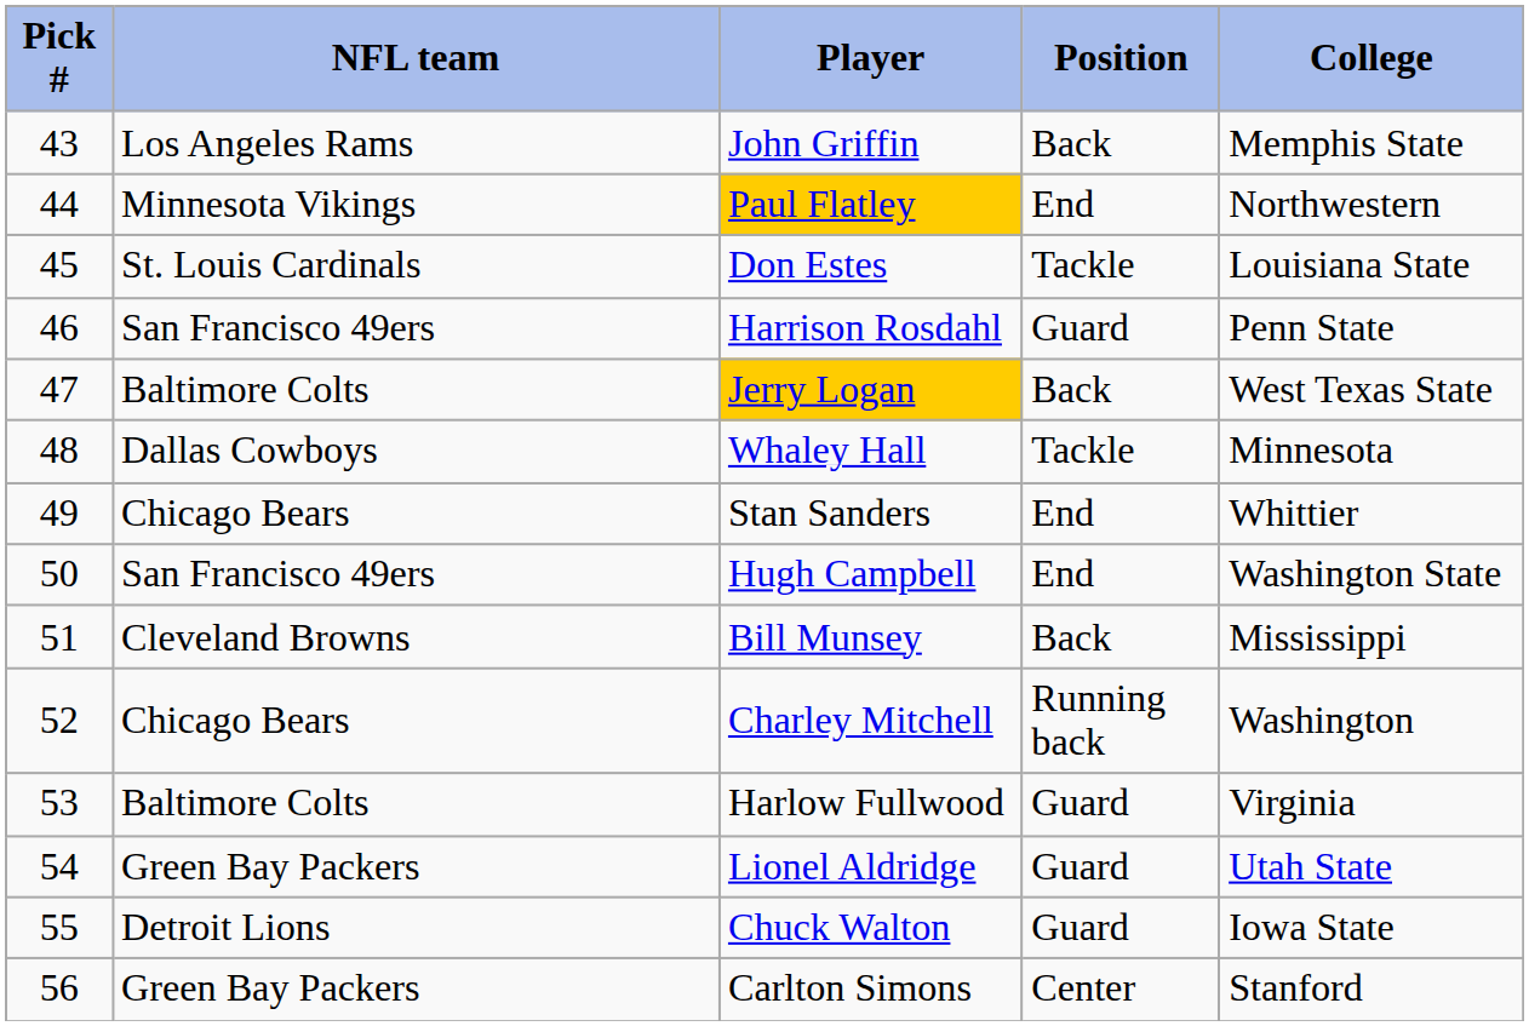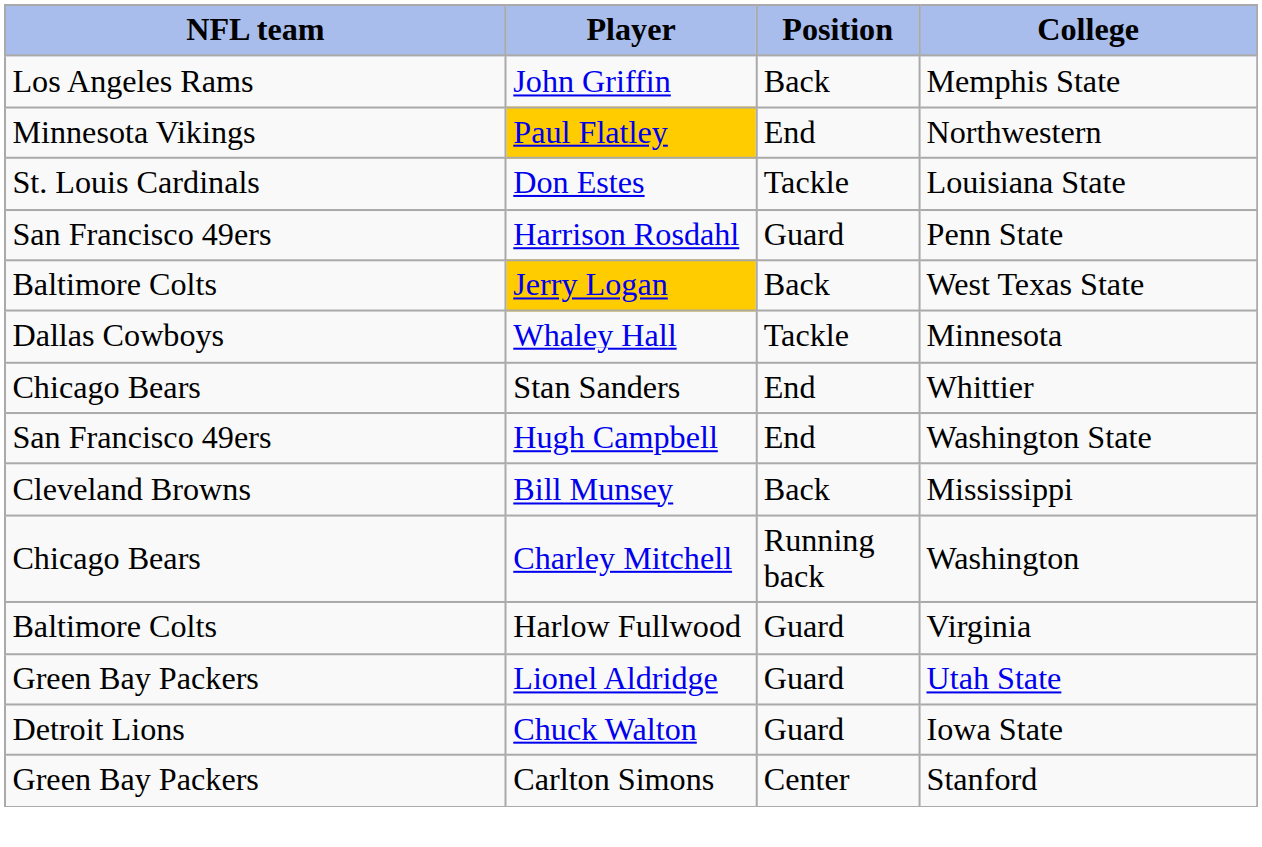- column: Pick # | 43 | 44 | 45 | 46 | 47 | 48 | 49 | 50 | 51 | 52 | 53 | 54 | 55 | 56
